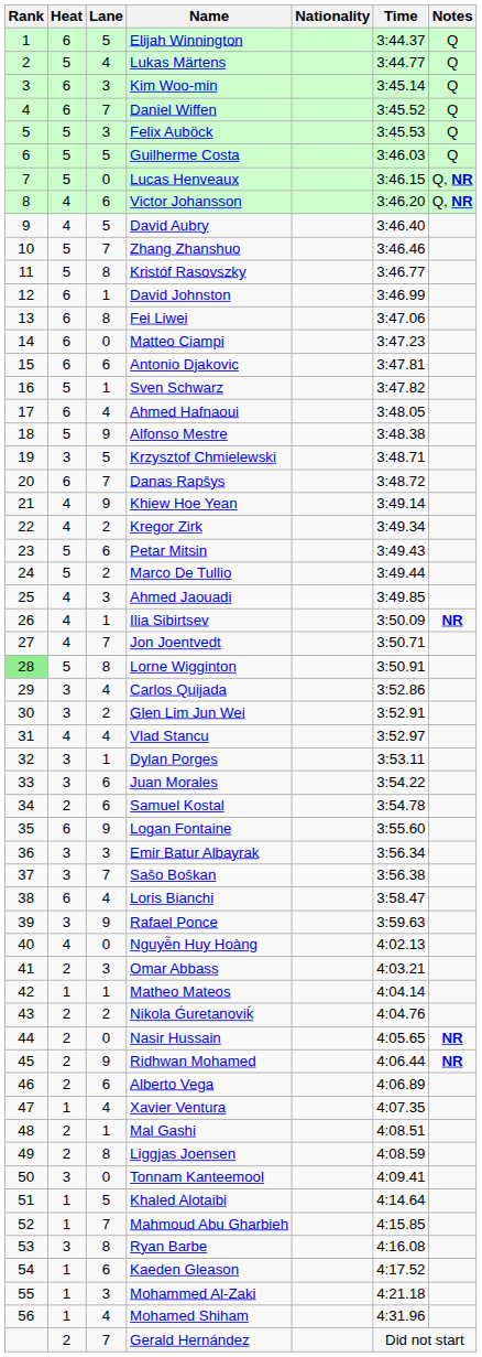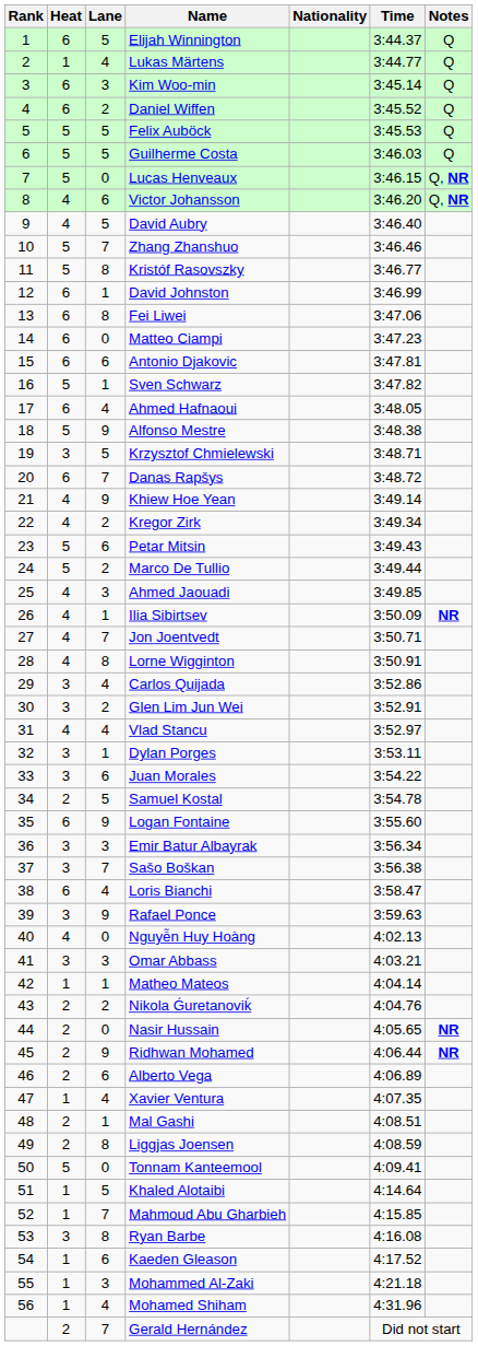Lukas Märtens | Heat: 5 -> 1
Daniel Wiffen | Lane: 7 -> 2
Felix Auböck | Lane: 3 -> 5
Lorne Wigginton | Rank: lightgreen background -> no background
Lorne Wigginton | Heat: 5 -> 4
Samuel Kostal | Lane: 6 -> 5
Omar Abbass | Heat: 2 -> 3
Tonnam Kanteemool | Heat: 3 -> 5
